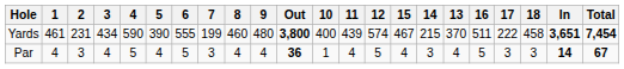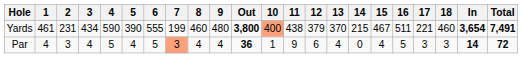columns swapped: 13 <-> 15
Yards | 10: no background -> lightsalmon background
Yards | 11: 439 -> 438
Yards | 12: 574 -> 379
Yards | 17: 222 -> 221
Yards | 18: 458 -> 460
Yards | In: 3,651 -> 3,654
Yards | Total: 7,454 -> 7,491
Par | 7: no background -> lightsalmon background
Par | 11: 4 -> 9
Par | 12: 5 -> 6
Par | 14: 3 -> 0
Par | Total: 67 -> 72
